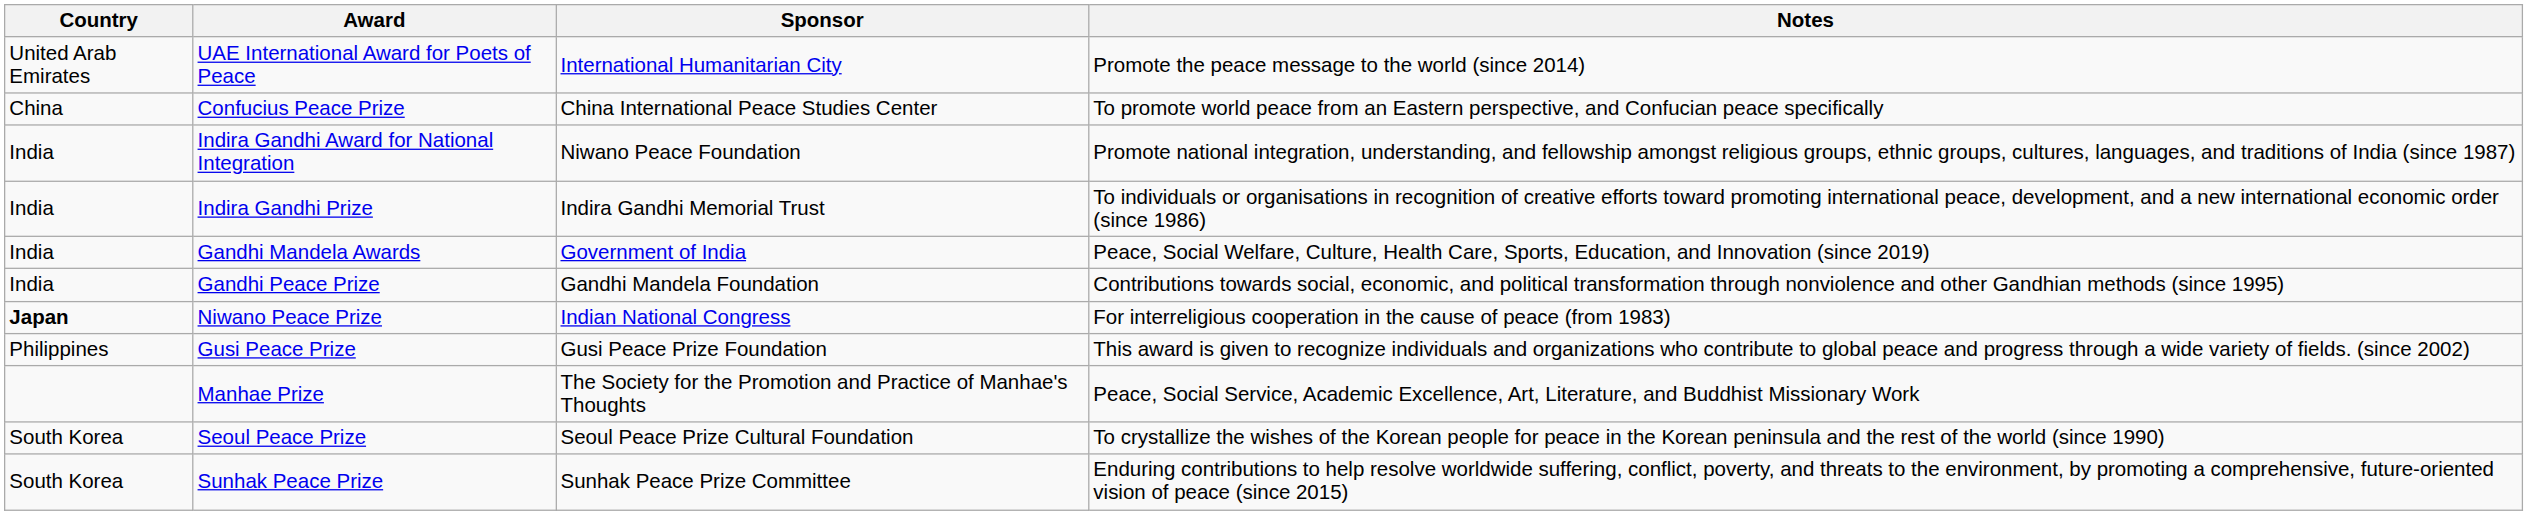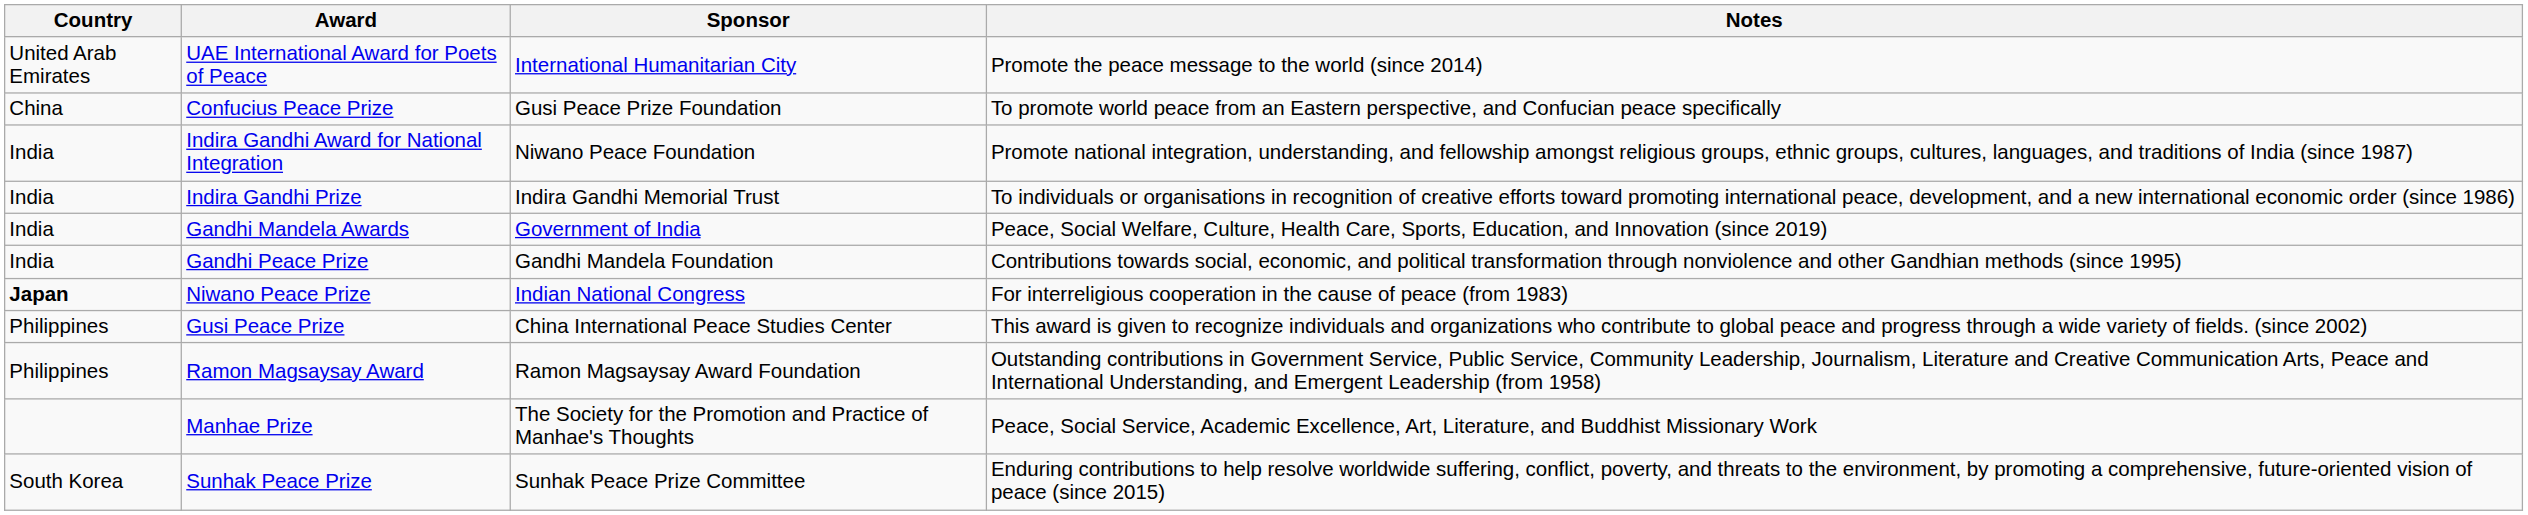Confucius Peace Prize | Sponsor: China International Peace Studies Center -> Gusi Peace Prize Foundation
Gusi Peace Prize | Sponsor: Gusi Peace Prize Foundation -> China International Peace Studies Center
+ row: Philippines | Ramon Magsaysay Award | Ramon Magsaysay Award Foundation | Outstanding contributions in Government Service, Public Service, Community Leadership, Journalism, Literature and Creative Communication Arts, Peace and International Understanding, and Emergent Leadership (from 1958)
- row: South Korea | Seoul Peace Prize | Seoul Peace Prize Cultural Foundation | To crystallize the wishes of the Korean people for peace in the Korean peninsula and the rest of the world (since 1990)
